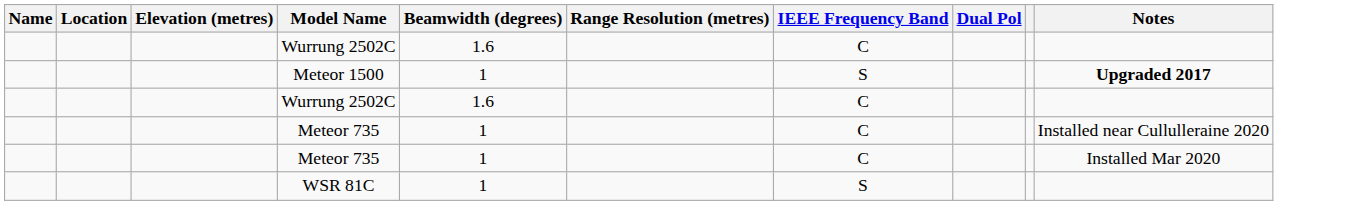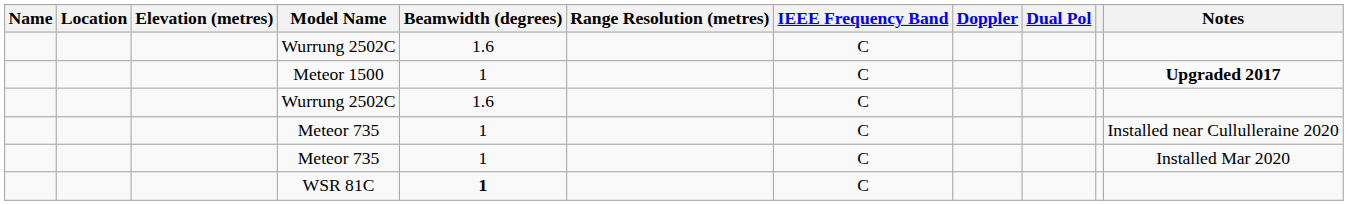+ column: Doppler
Meteor 1500 | IEEE Frequency Band: S -> C
WSR 81C | Beamwidth (degrees): normal -> bold
WSR 81C | IEEE Frequency Band: S -> C
